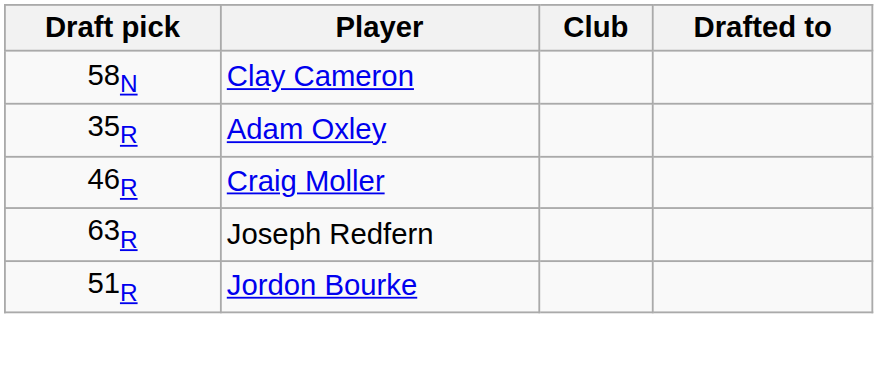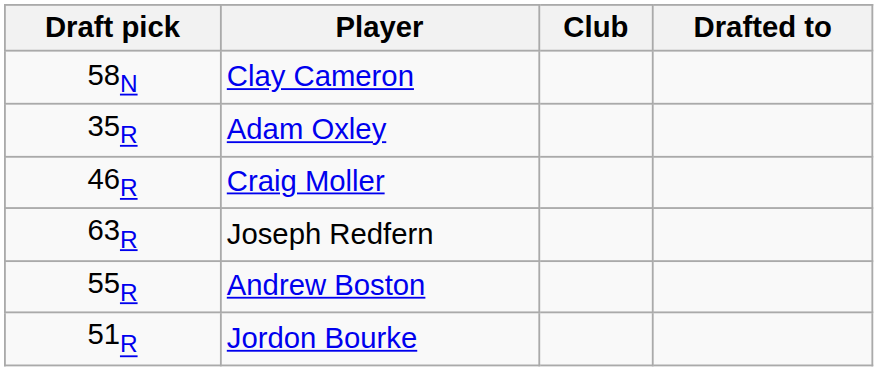+ row: 55R | Andrew Boston
